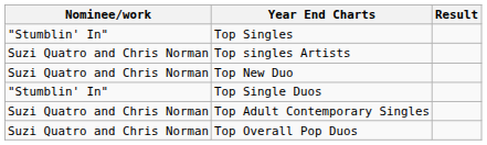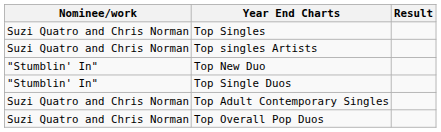Top Singles | Nominee/work: "Stumblin' In" -> Suzi Quatro and Chris Norman
Top New Duo | Nominee/work: Suzi Quatro and Chris Norman -> "Stumblin' In"
